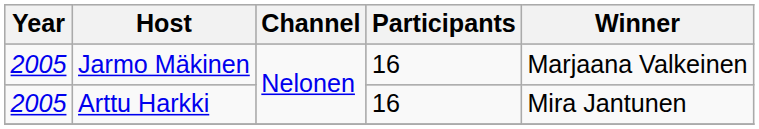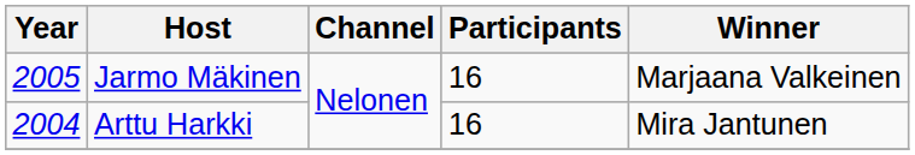Arttu Harkki | Year: 2005 -> 2004
